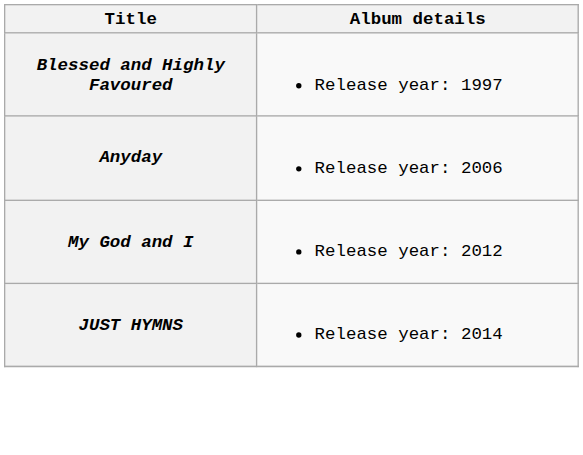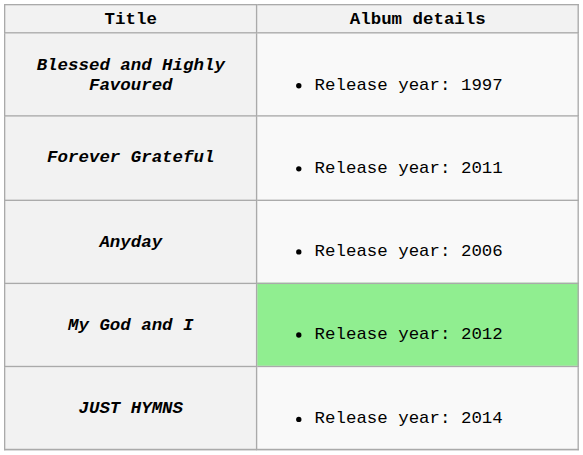+ row: Forever Grateful | Release year: 2011
My God and I | Album details: no background -> lightgreen background
